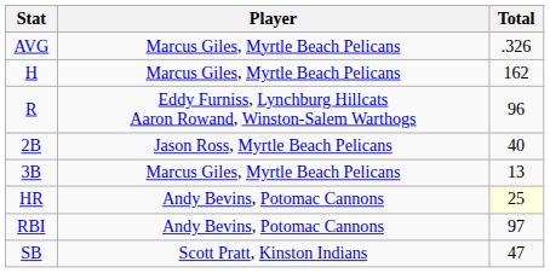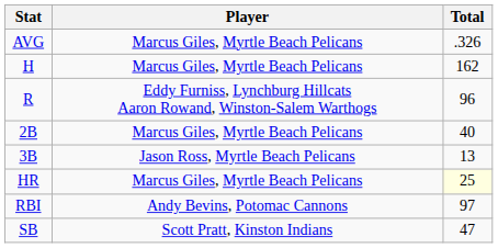2B | Player: Jason Ross, Myrtle Beach Pelicans -> Marcus Giles, Myrtle Beach Pelicans
3B | Player: Marcus Giles, Myrtle Beach Pelicans -> Jason Ross, Myrtle Beach Pelicans
HR | Player: Andy Bevins, Potomac Cannons -> Marcus Giles, Myrtle Beach Pelicans
